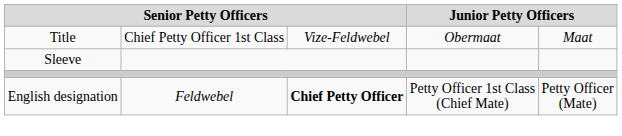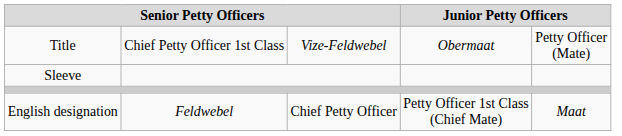Title | column 5: Maat -> Petty Officer (Mate)
English designation | column 3: bold -> normal
English designation | column 5: Petty Officer (Mate) -> Maat
